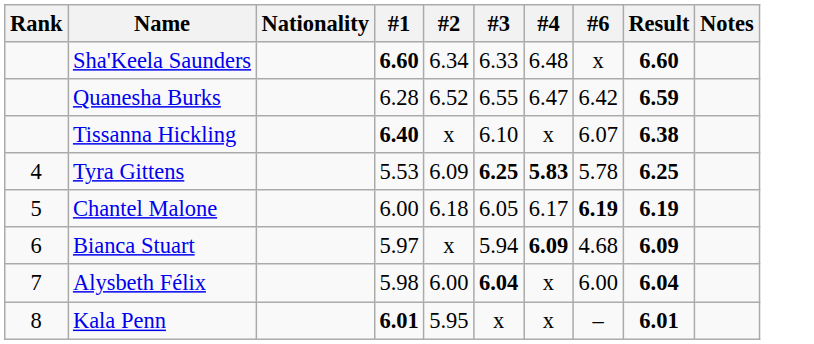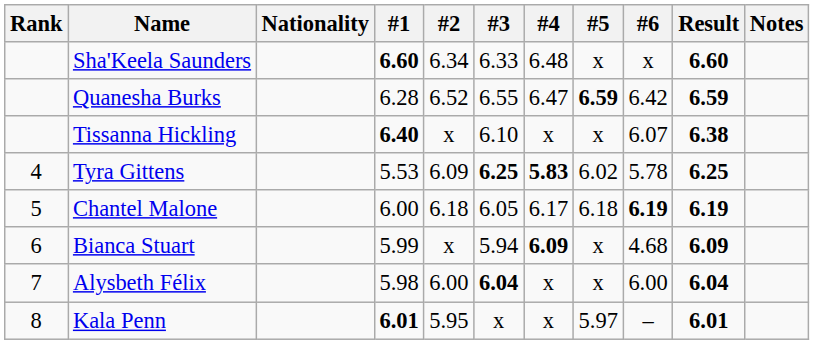+ column: #5 | x | 6.59 | x | 6.02 | 6.18 | x | x | 5.97
Bianca Stuart | #1: 5.97 -> 5.99
